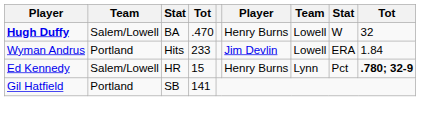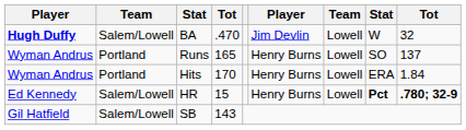BA | column 6: Henry Burns -> Jim Devlin
+ row: Wyman Andrus | Portland | Runs | 165 | Henry Burns | Lowell | SO | 137
Hits | column 4: 233 -> 170
Hits | column 6: Jim Devlin -> Henry Burns
HR | column 7: Lynn -> Lowell
HR | column 8: normal -> bold
SB | column 2: Portland -> Salem/Lowell
SB | column 4: 141 -> 143
